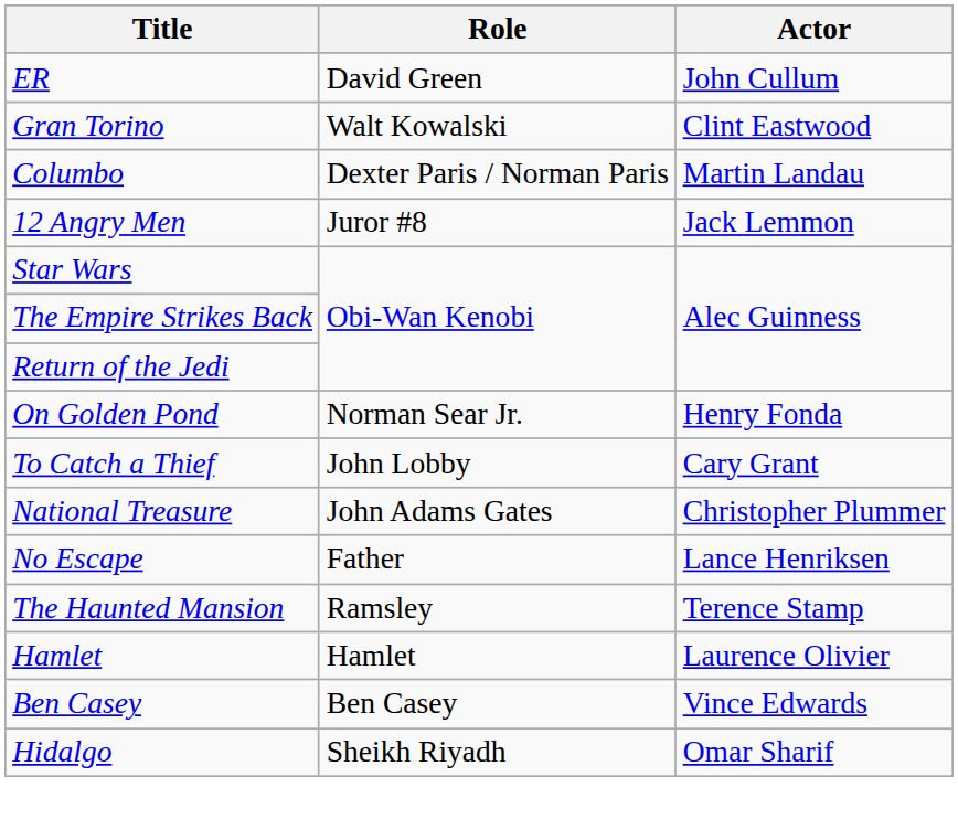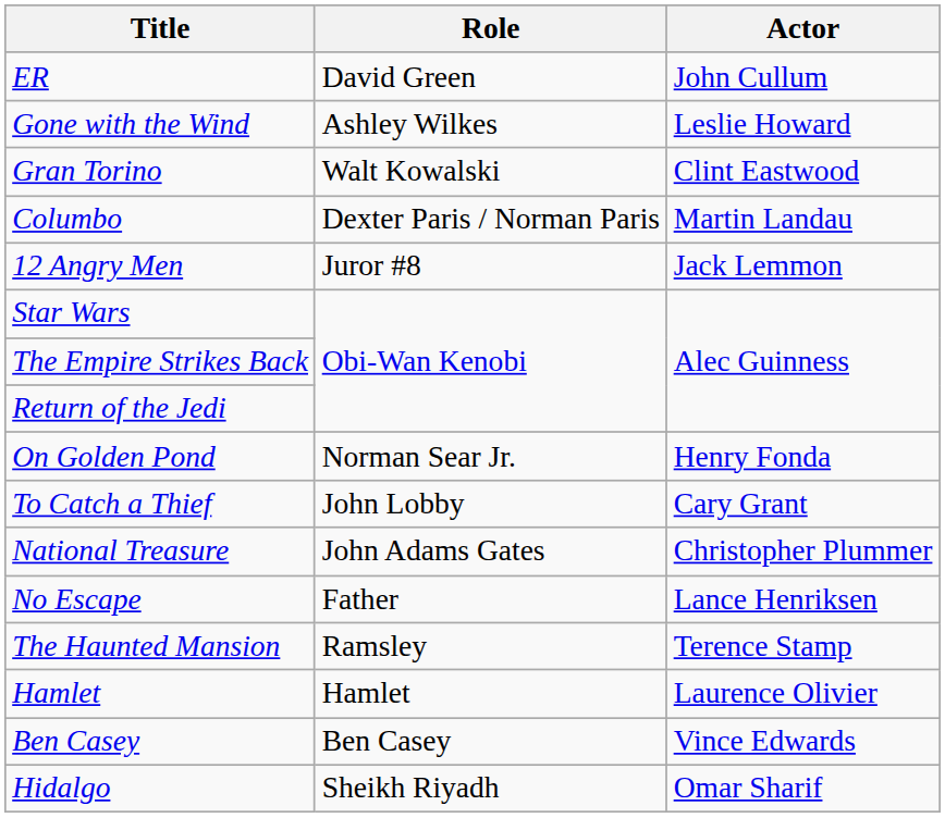+ row: Gone with the Wind | Ashley Wilkes | Leslie Howard
